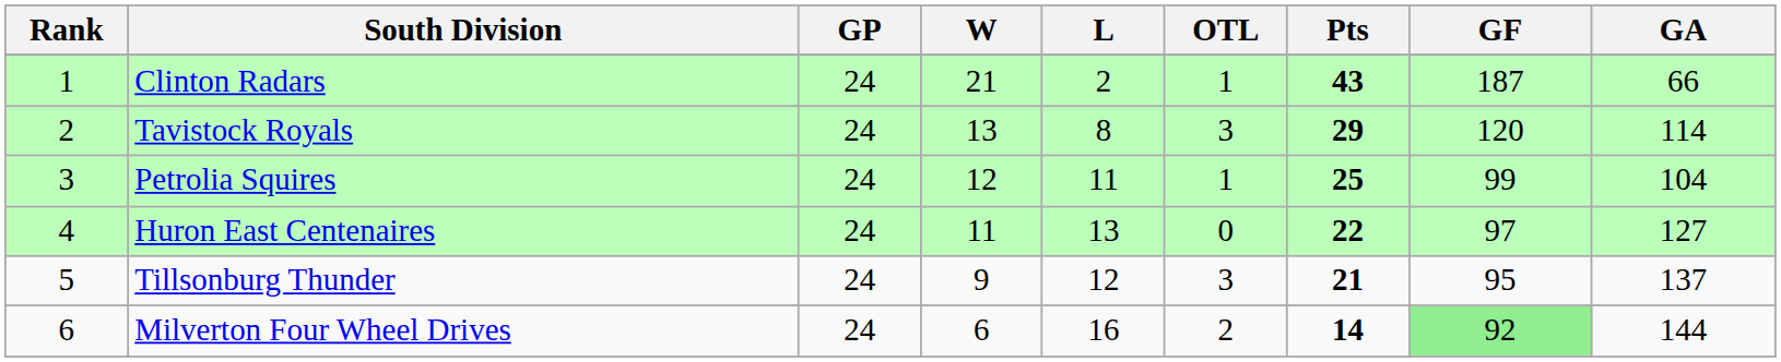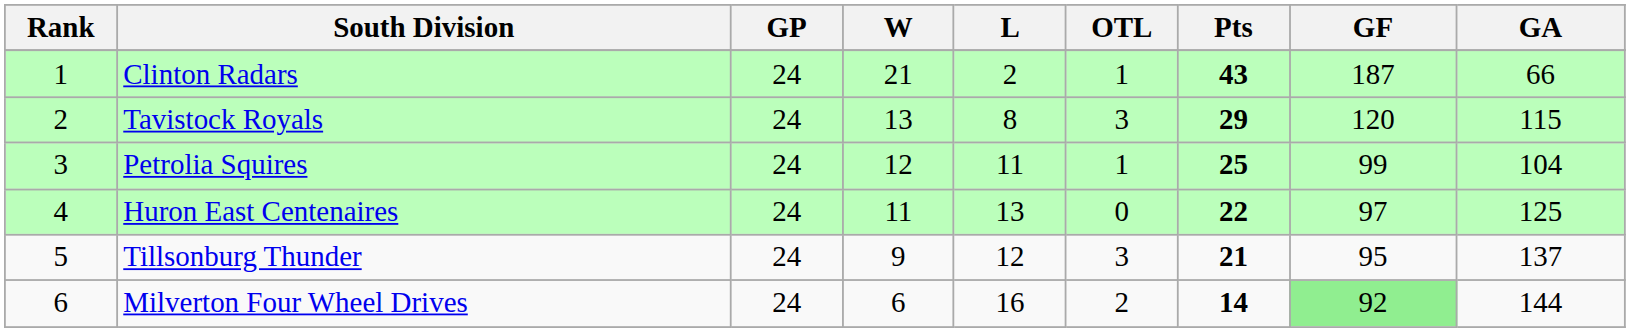Tavistock Royals | GA: 114 -> 115
Huron East Centenaires | GA: 127 -> 125
